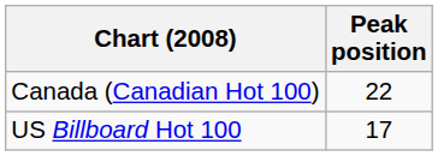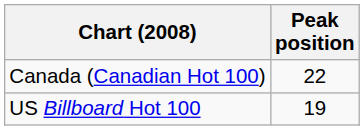US Billboard Hot 100 | Peak position: 17 -> 19
